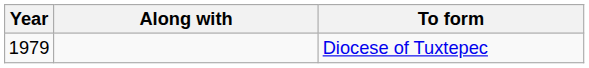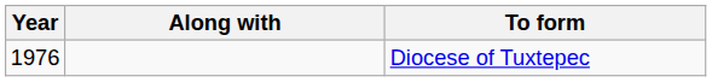Diocese of Tuxtepec | Year: 1979 -> 1976
